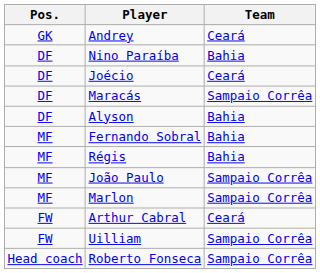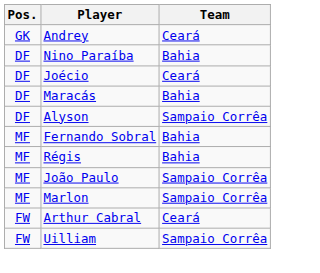Maracás | Team: Sampaio Corrêa -> Bahia
Alyson | Team: Bahia -> Sampaio Corrêa
- row: Head coach | Roberto Fonseca | Sampaio Corrêa
